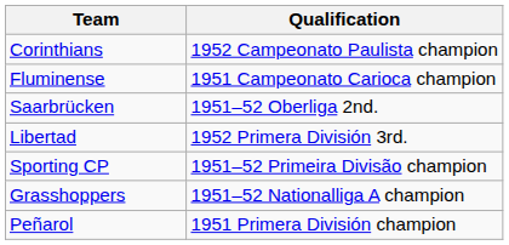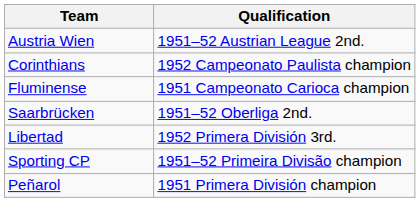+ row: Austria Wien | 1951–52 Austrian League 2nd.
- row: Grasshoppers | 1951–52 Nationalliga A champion
